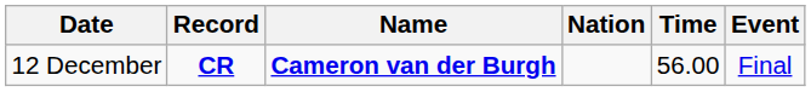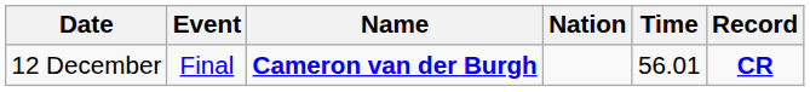columns swapped: Event <-> Record
12 December | Time: 56.00 -> 56.01
